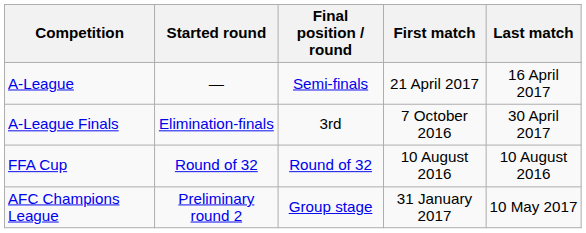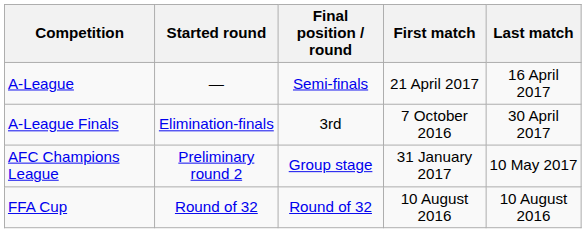rows swapped: FFA Cup <-> AFC Champions League
